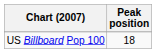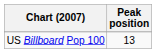US Billboard Pop 100 | Peak position: 18 -> 13
